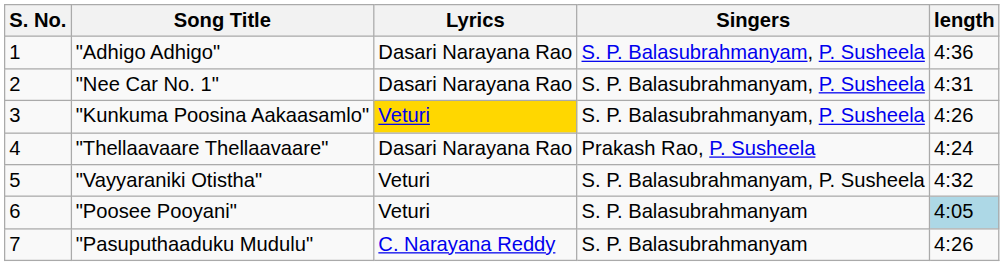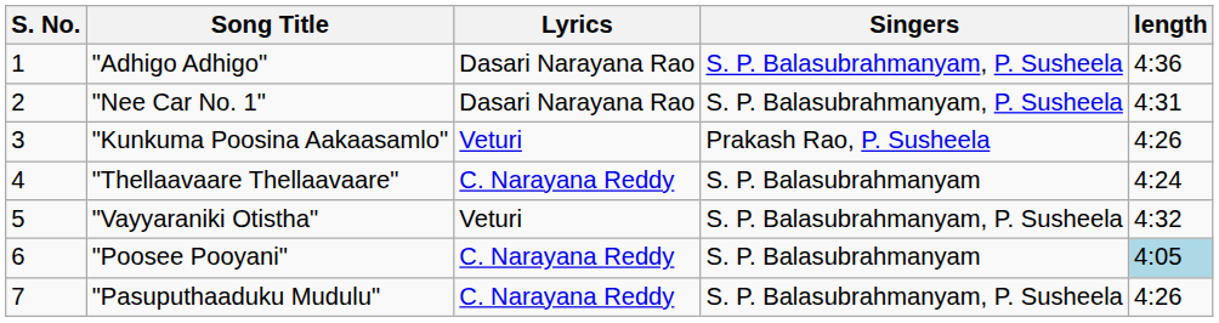"Kunkuma Poosina Aakaasamlo" | Lyrics: gold background -> no background
"Kunkuma Poosina Aakaasamlo" | Singers: S. P. Balasubrahmanyam, P. Susheela -> Prakash Rao, P. Susheela
"Thellaavaare Thellaavaare" | Lyrics: Dasari Narayana Rao -> C. Narayana Reddy
"Thellaavaare Thellaavaare" | Singers: Prakash Rao, P. Susheela -> S. P. Balasubrahmanyam
"Poosee Pooyani" | Lyrics: Veturi -> C. Narayana Reddy
"Pasuputhaaduku Mudulu" | Singers: S. P. Balasubrahmanyam -> S. P. Balasubrahmanyam, P. Susheela
